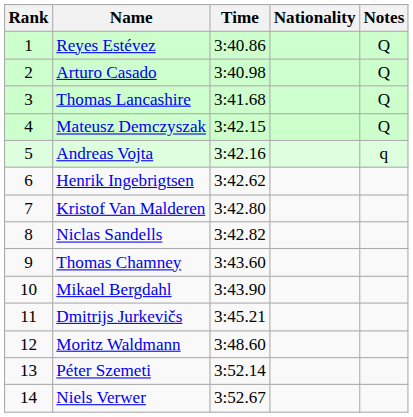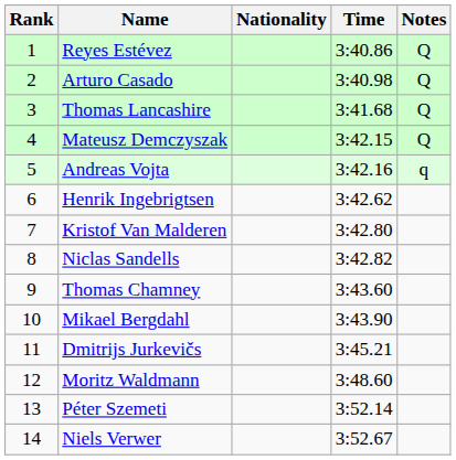columns swapped: Nationality <-> Time
